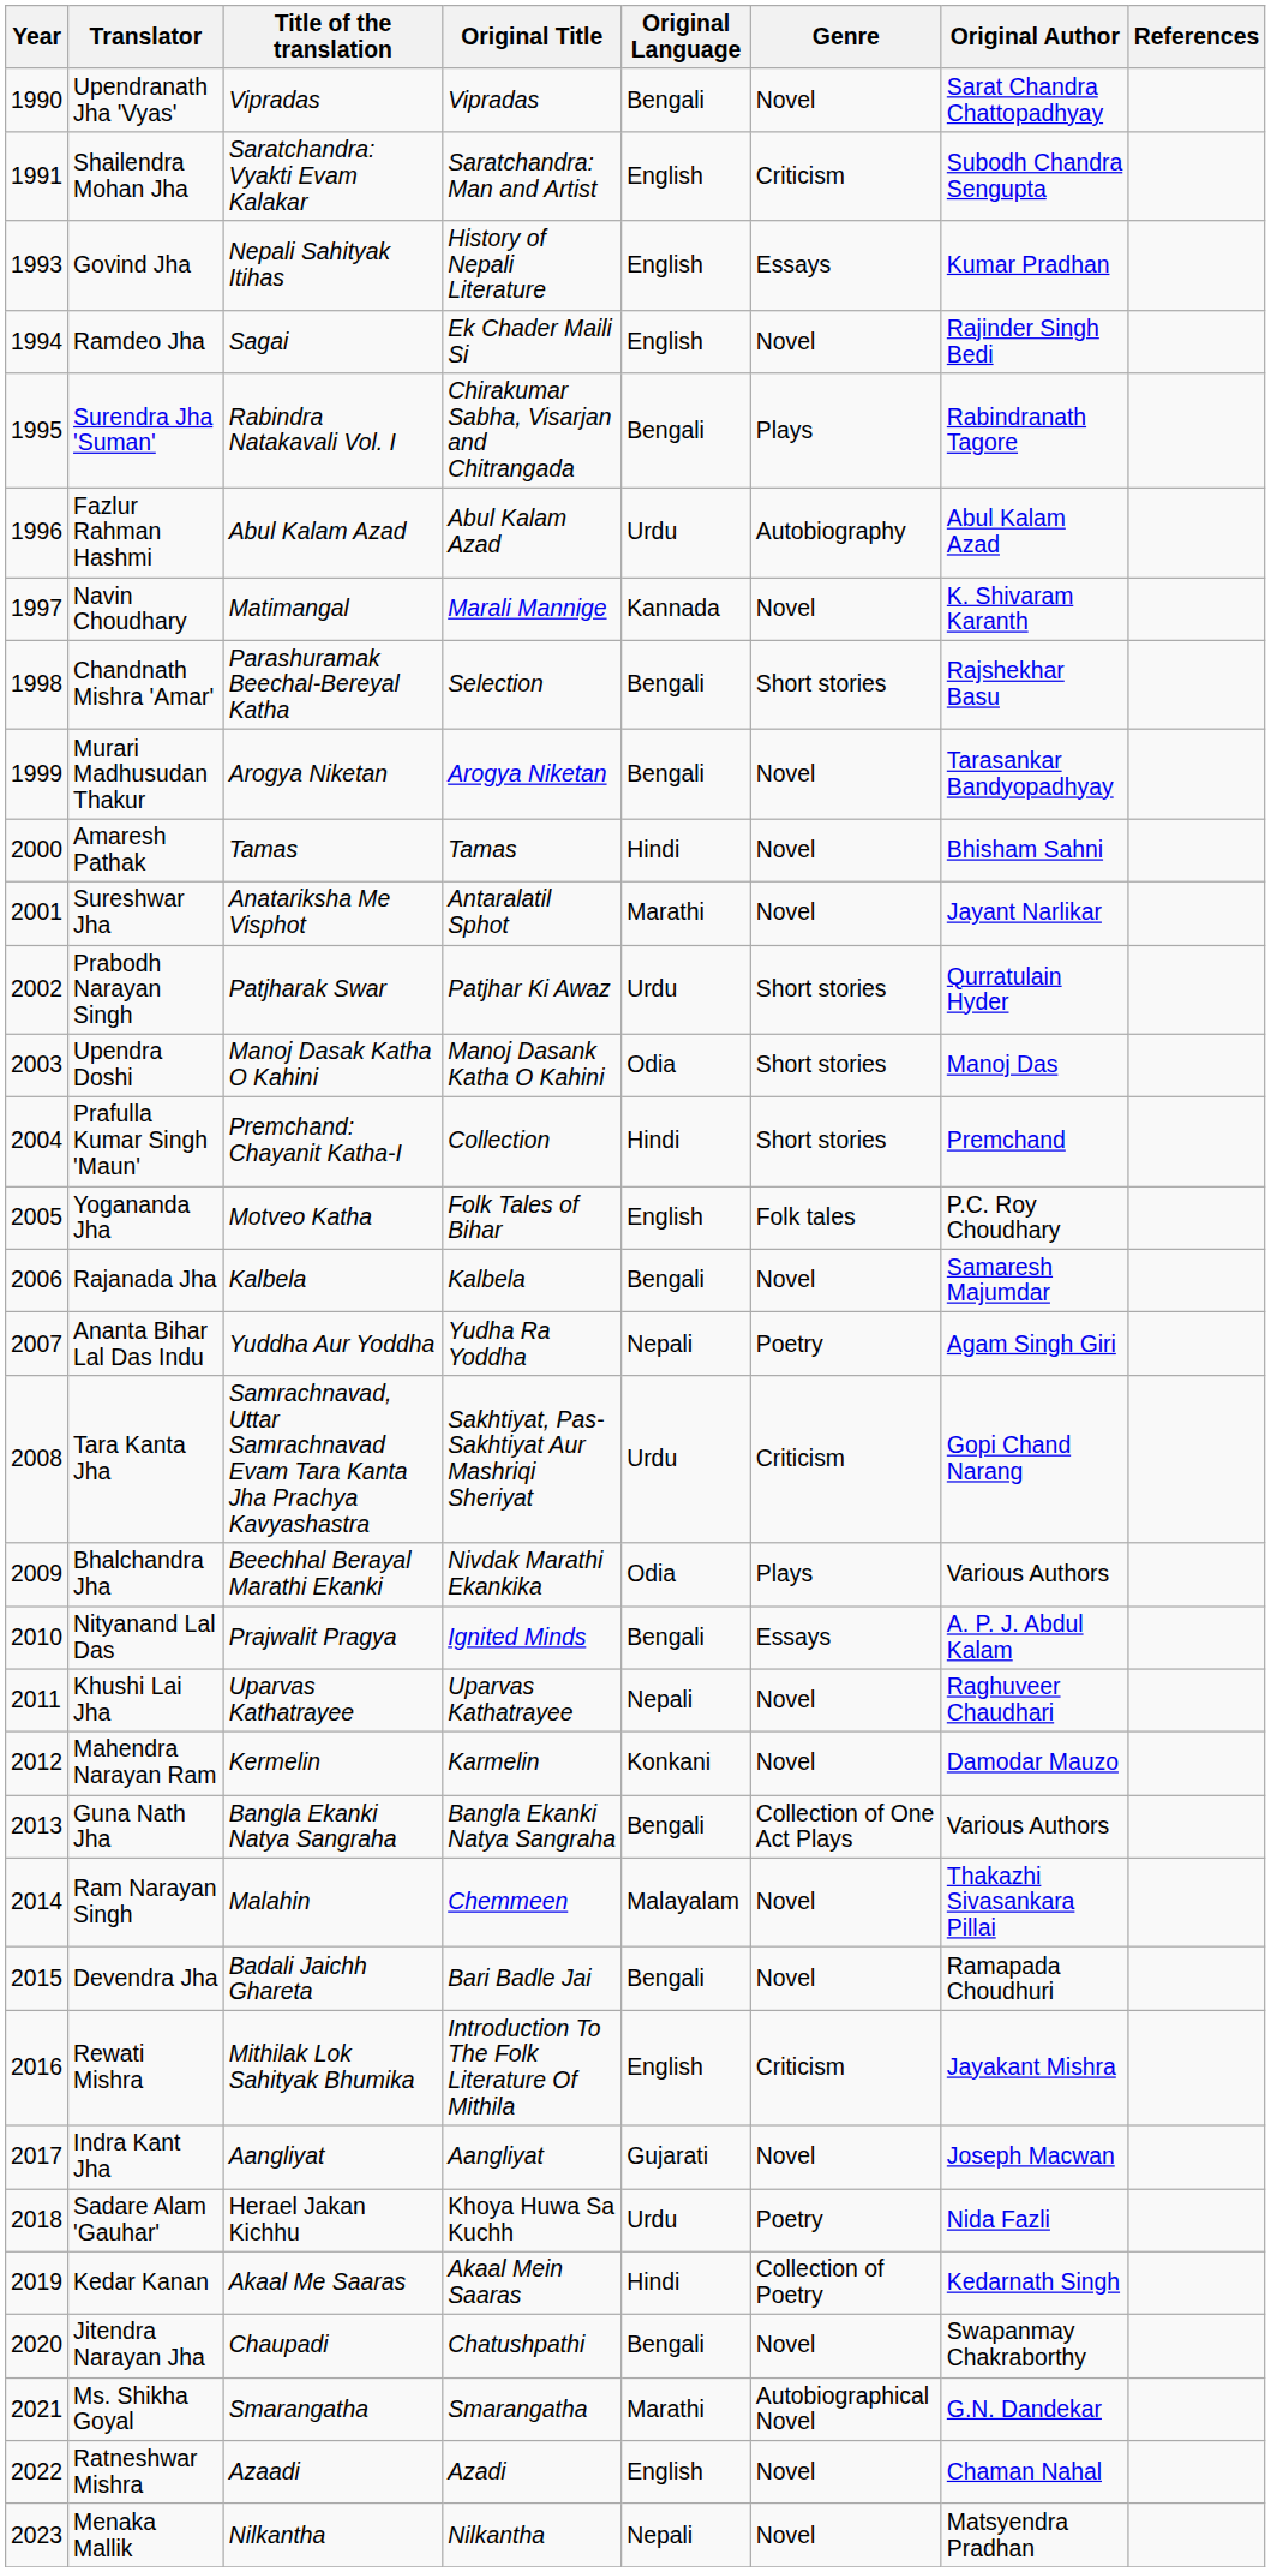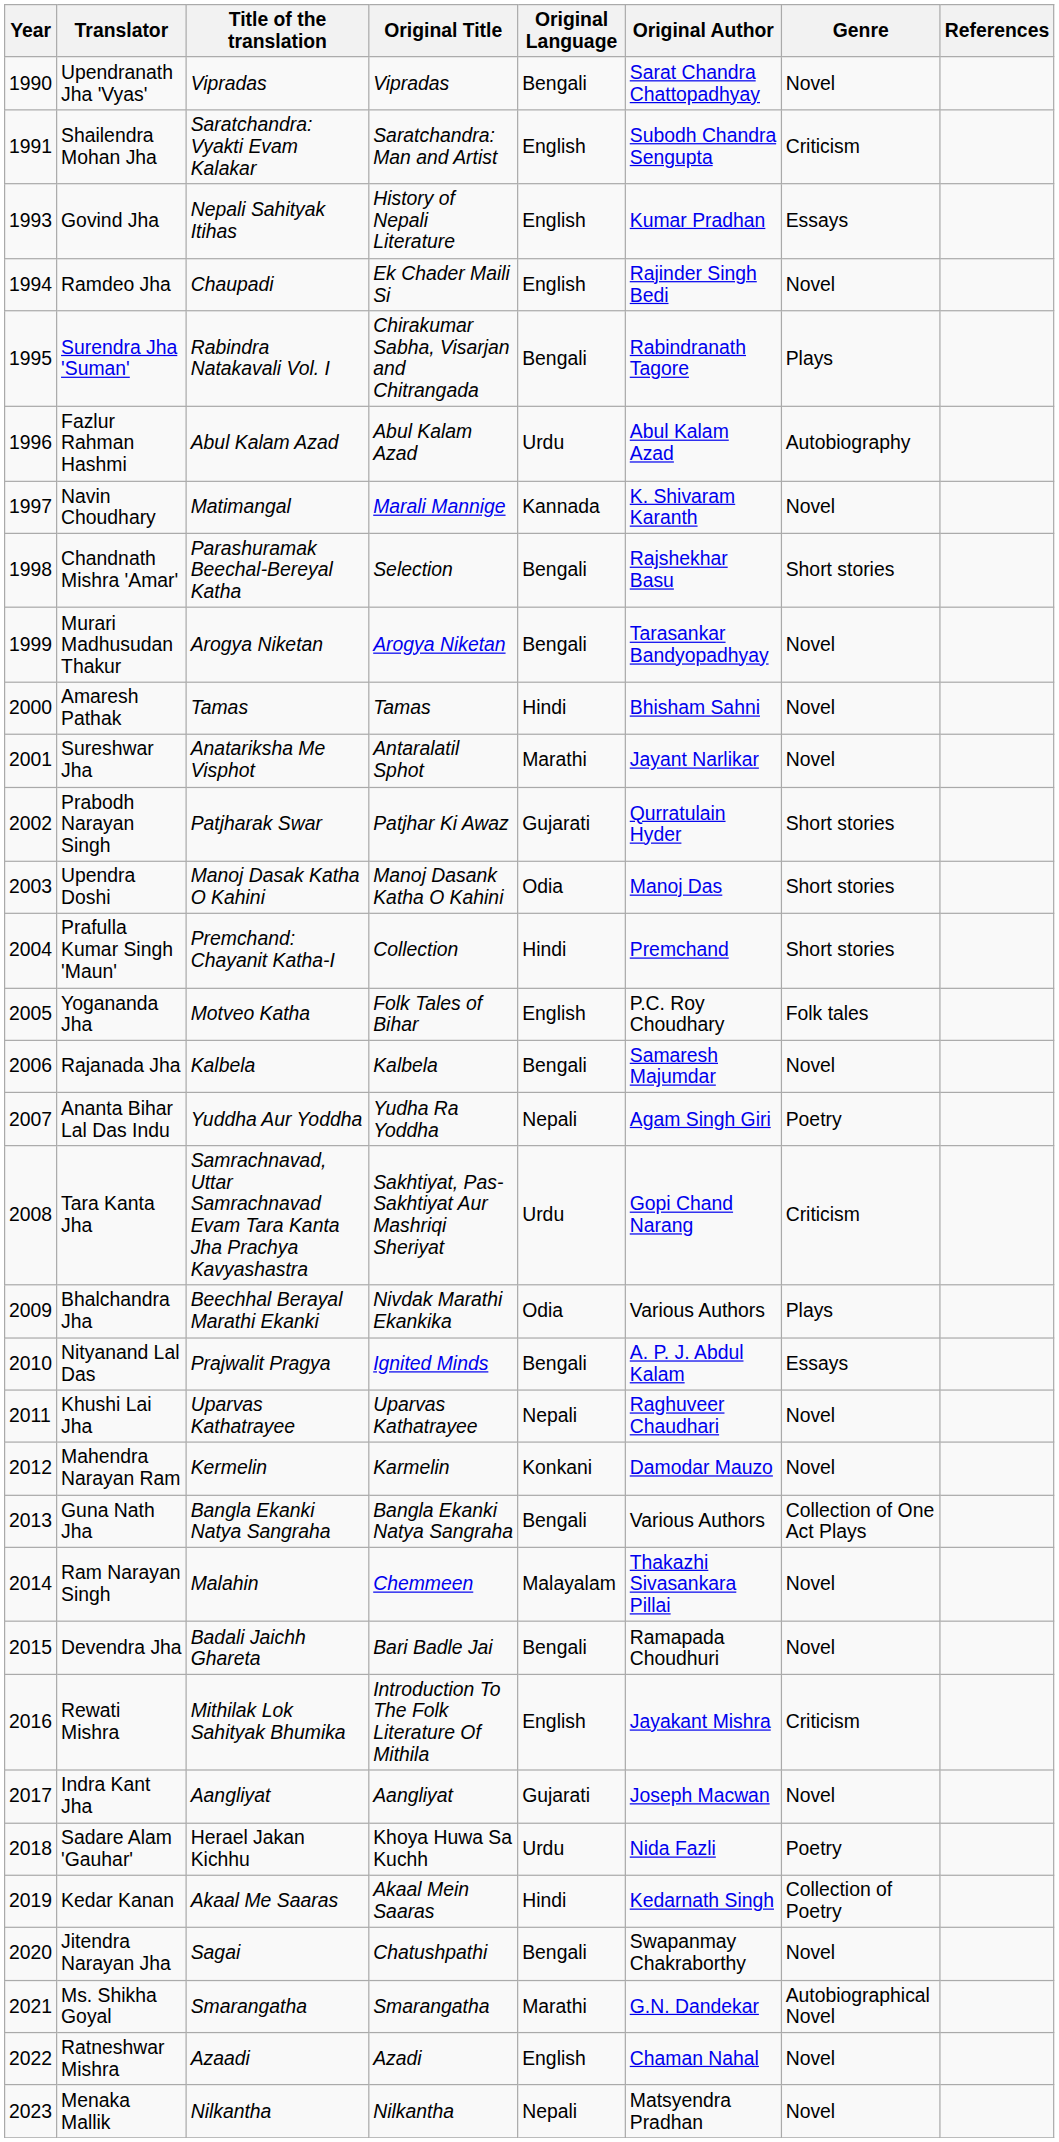columns swapped: Genre <-> Original Author
Ramdeo Jha | Title of the translation: Sagai -> Chaupadi
Prabodh Narayan Singh | Original Language: Urdu -> Gujarati
Jitendra Narayan Jha | Title of the translation: Chaupadi -> Sagai
